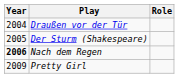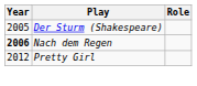- row: 2004 | Draußen vor der Tür
Pretty Girl | Year: 2009 -> 2012
